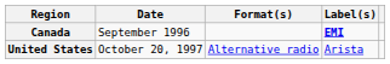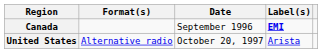columns swapped: Date <-> Format(s)
